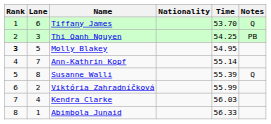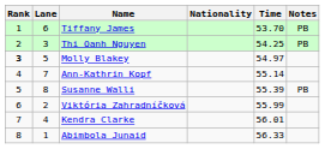Tiffany James | Notes: Q -> PB
Molly Blakey | Time: 54.95 -> 54.97
Susanne Walli | Notes: Q -> PB
Kendra Clarke | Time: 56.03 -> 56.01
